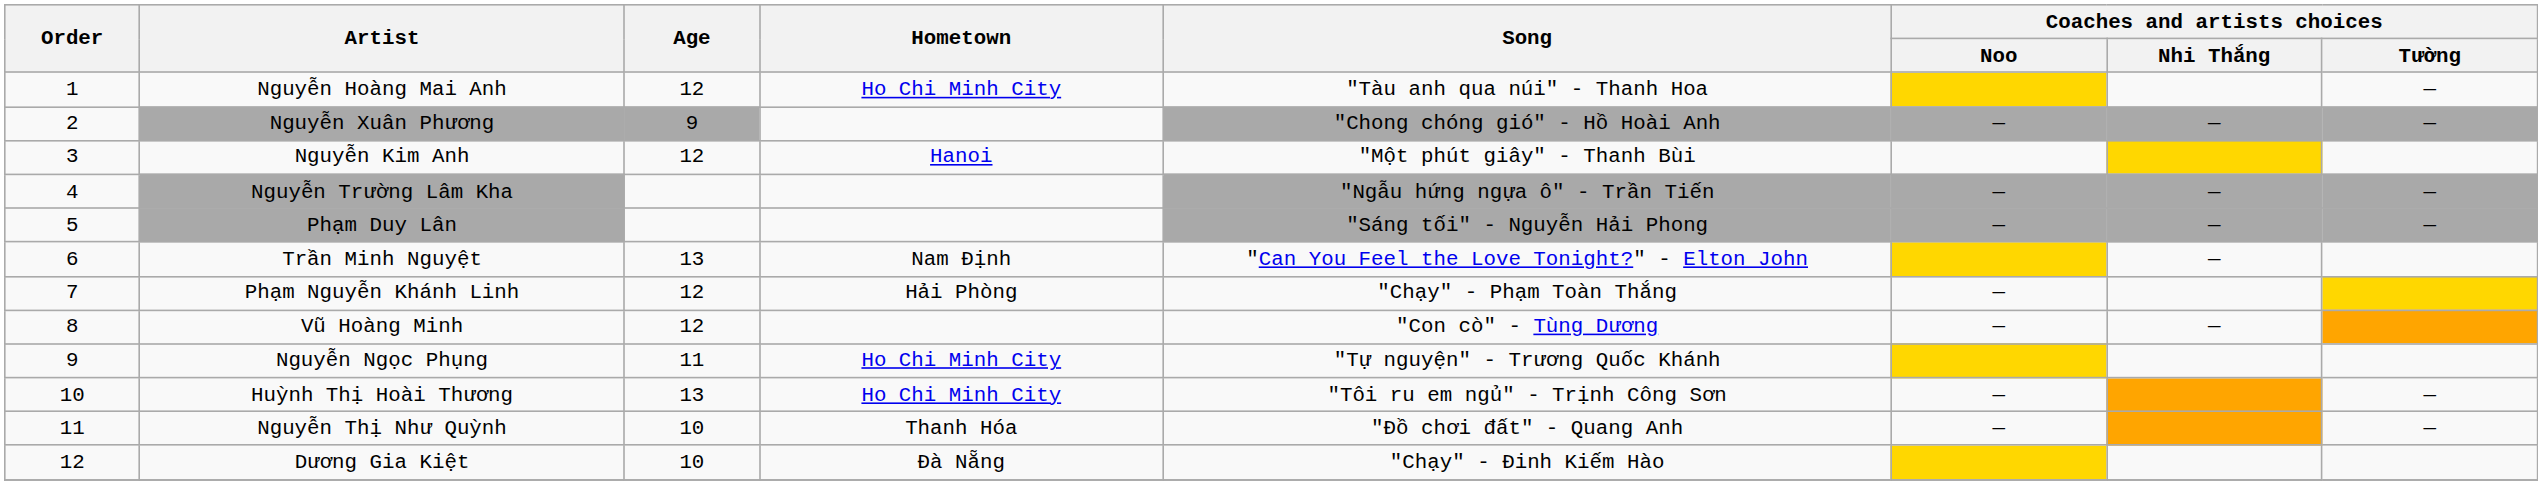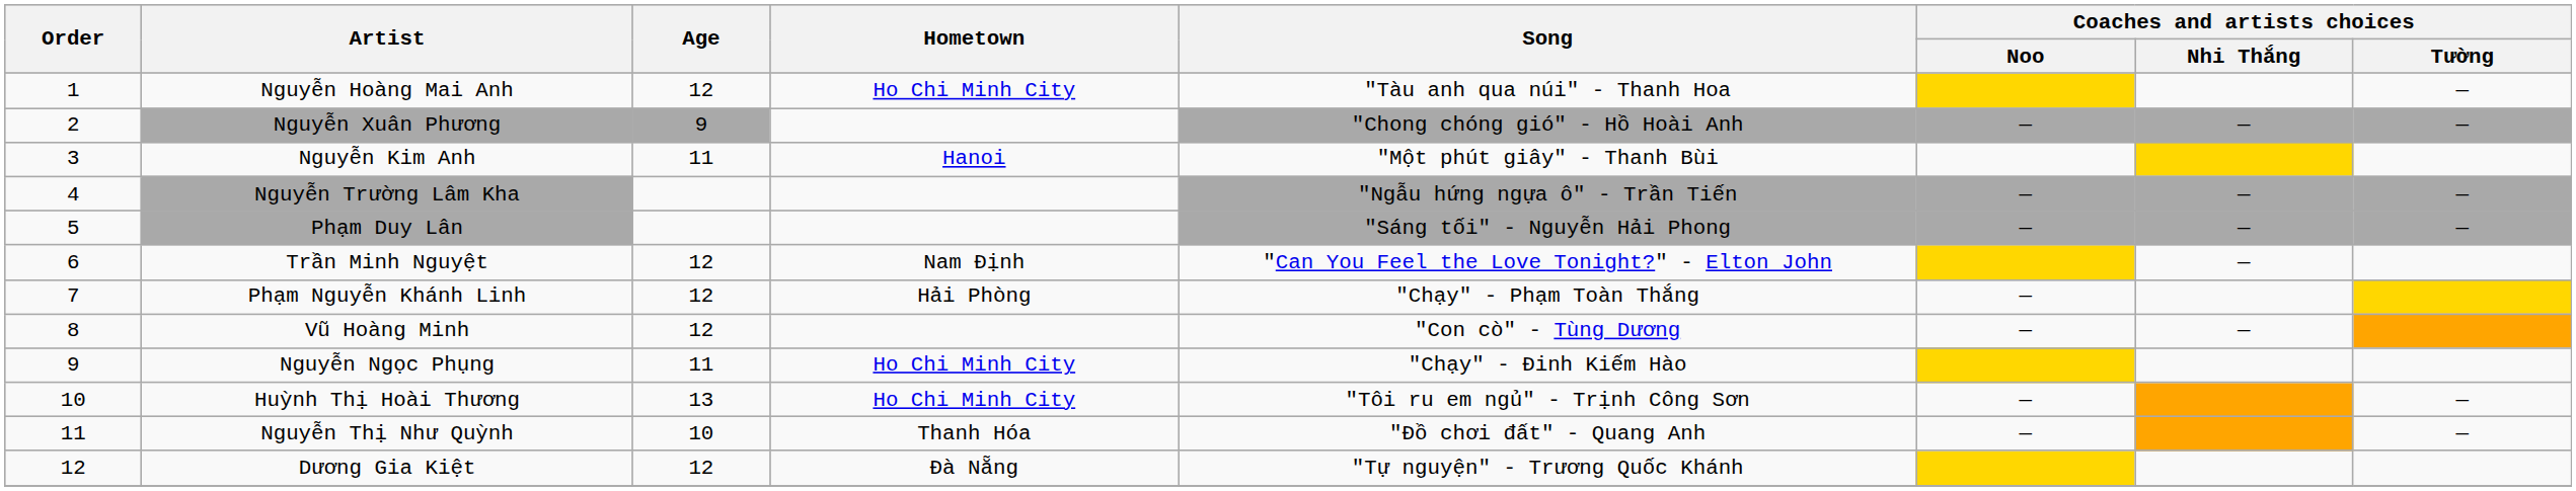Nguyễn Kim Anh | Age: 12 -> 11
Trần Minh Nguyệt | Age: 13 -> 12
Nguyễn Ngọc Phụng | Song: "Tự nguyện" - Trương Quốc Khánh -> "Chạy" - Đinh Kiếm Hào
Dương Gia Kiệt | Age: 10 -> 12
Dương Gia Kiệt | Song: "Chạy" - Đinh Kiếm Hào -> "Tự nguyện" - Trương Quốc Khánh
